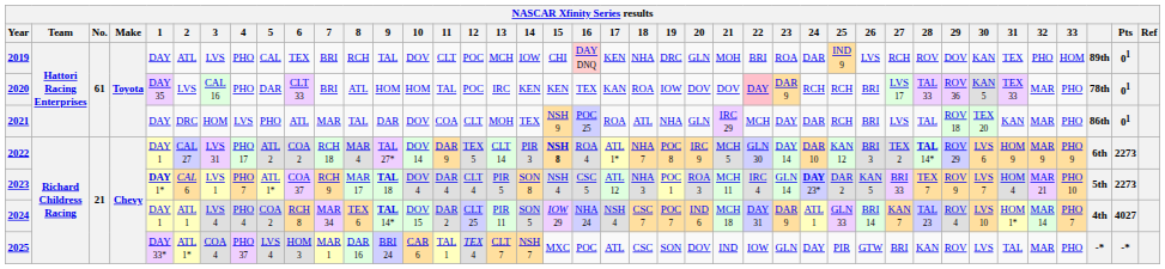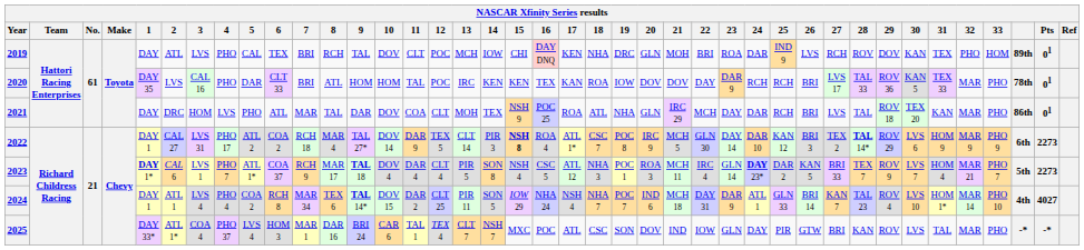2020 | 22: pink background -> no background
2022 | 18: NHA 7 -> CSC 7
2023 | 33: PHO 10 -> PHO 7
2024 | 18: CSC 7 -> NHA 7
2024 | 33: PHO 7 -> PHO 10
